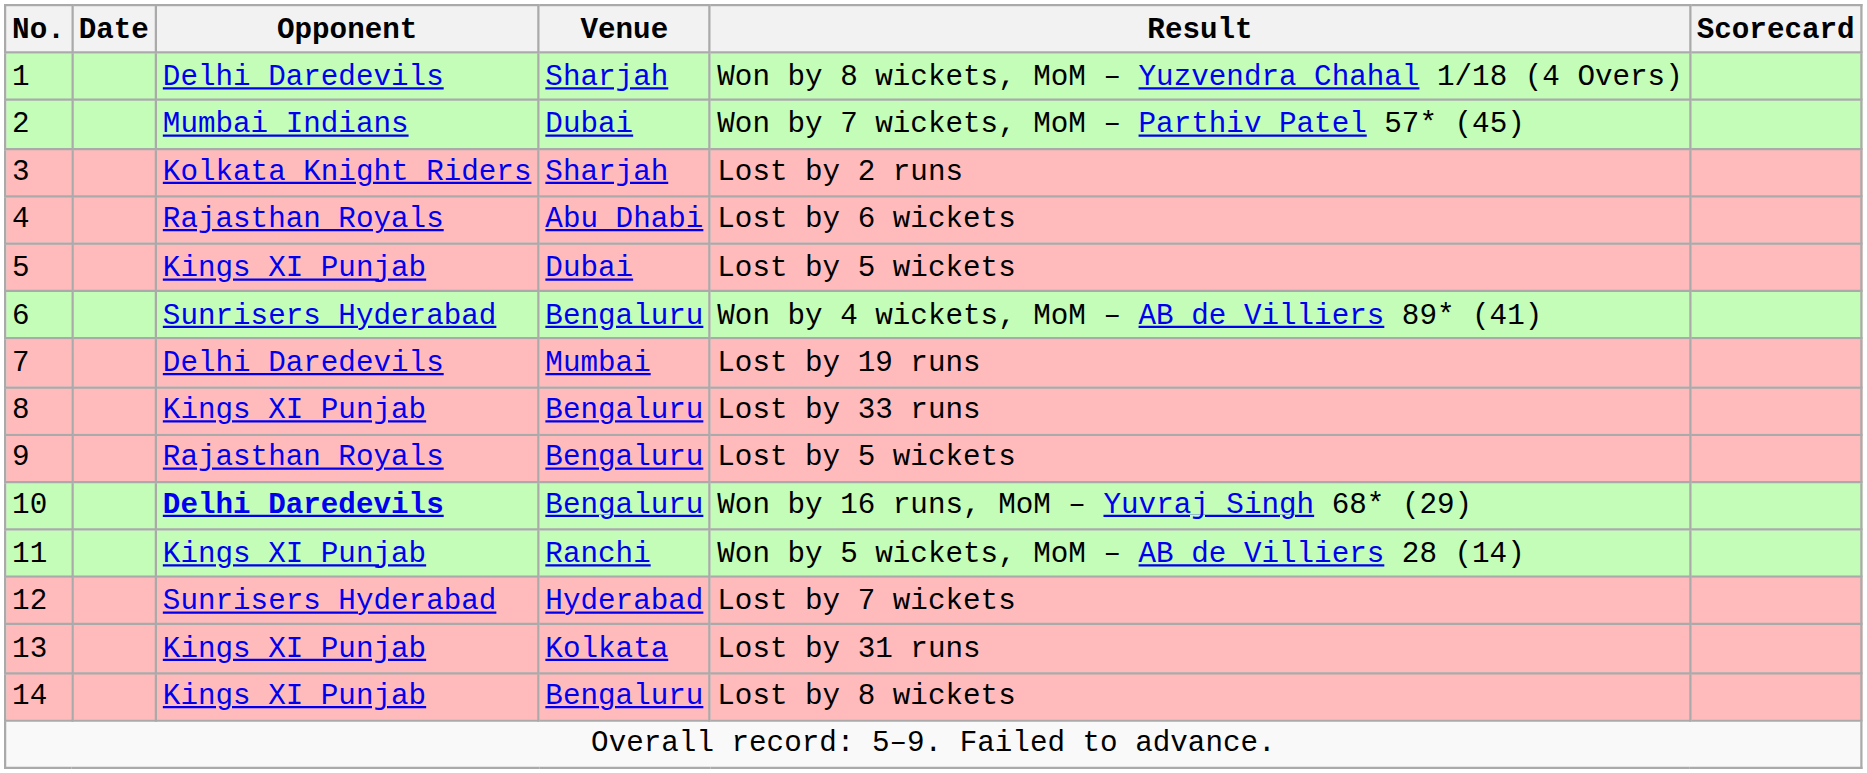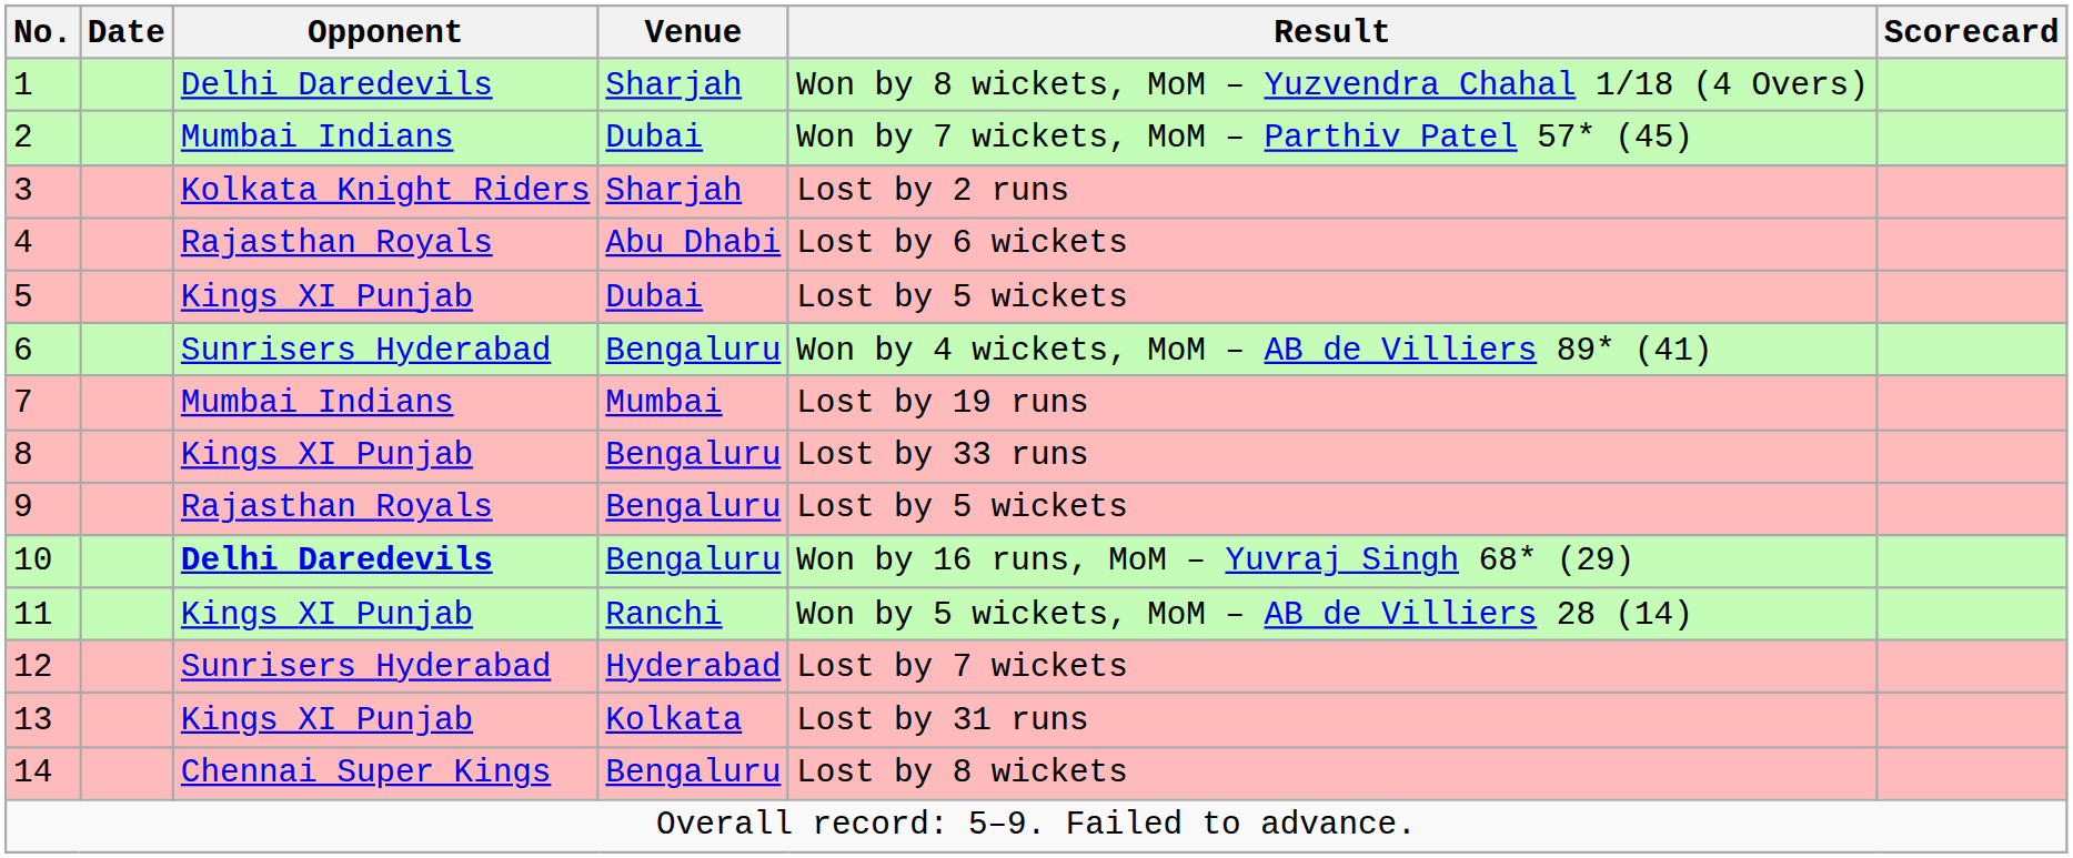7 | Opponent: Delhi Daredevils -> Mumbai Indians
14 | Opponent: Kings XI Punjab -> Chennai Super Kings
